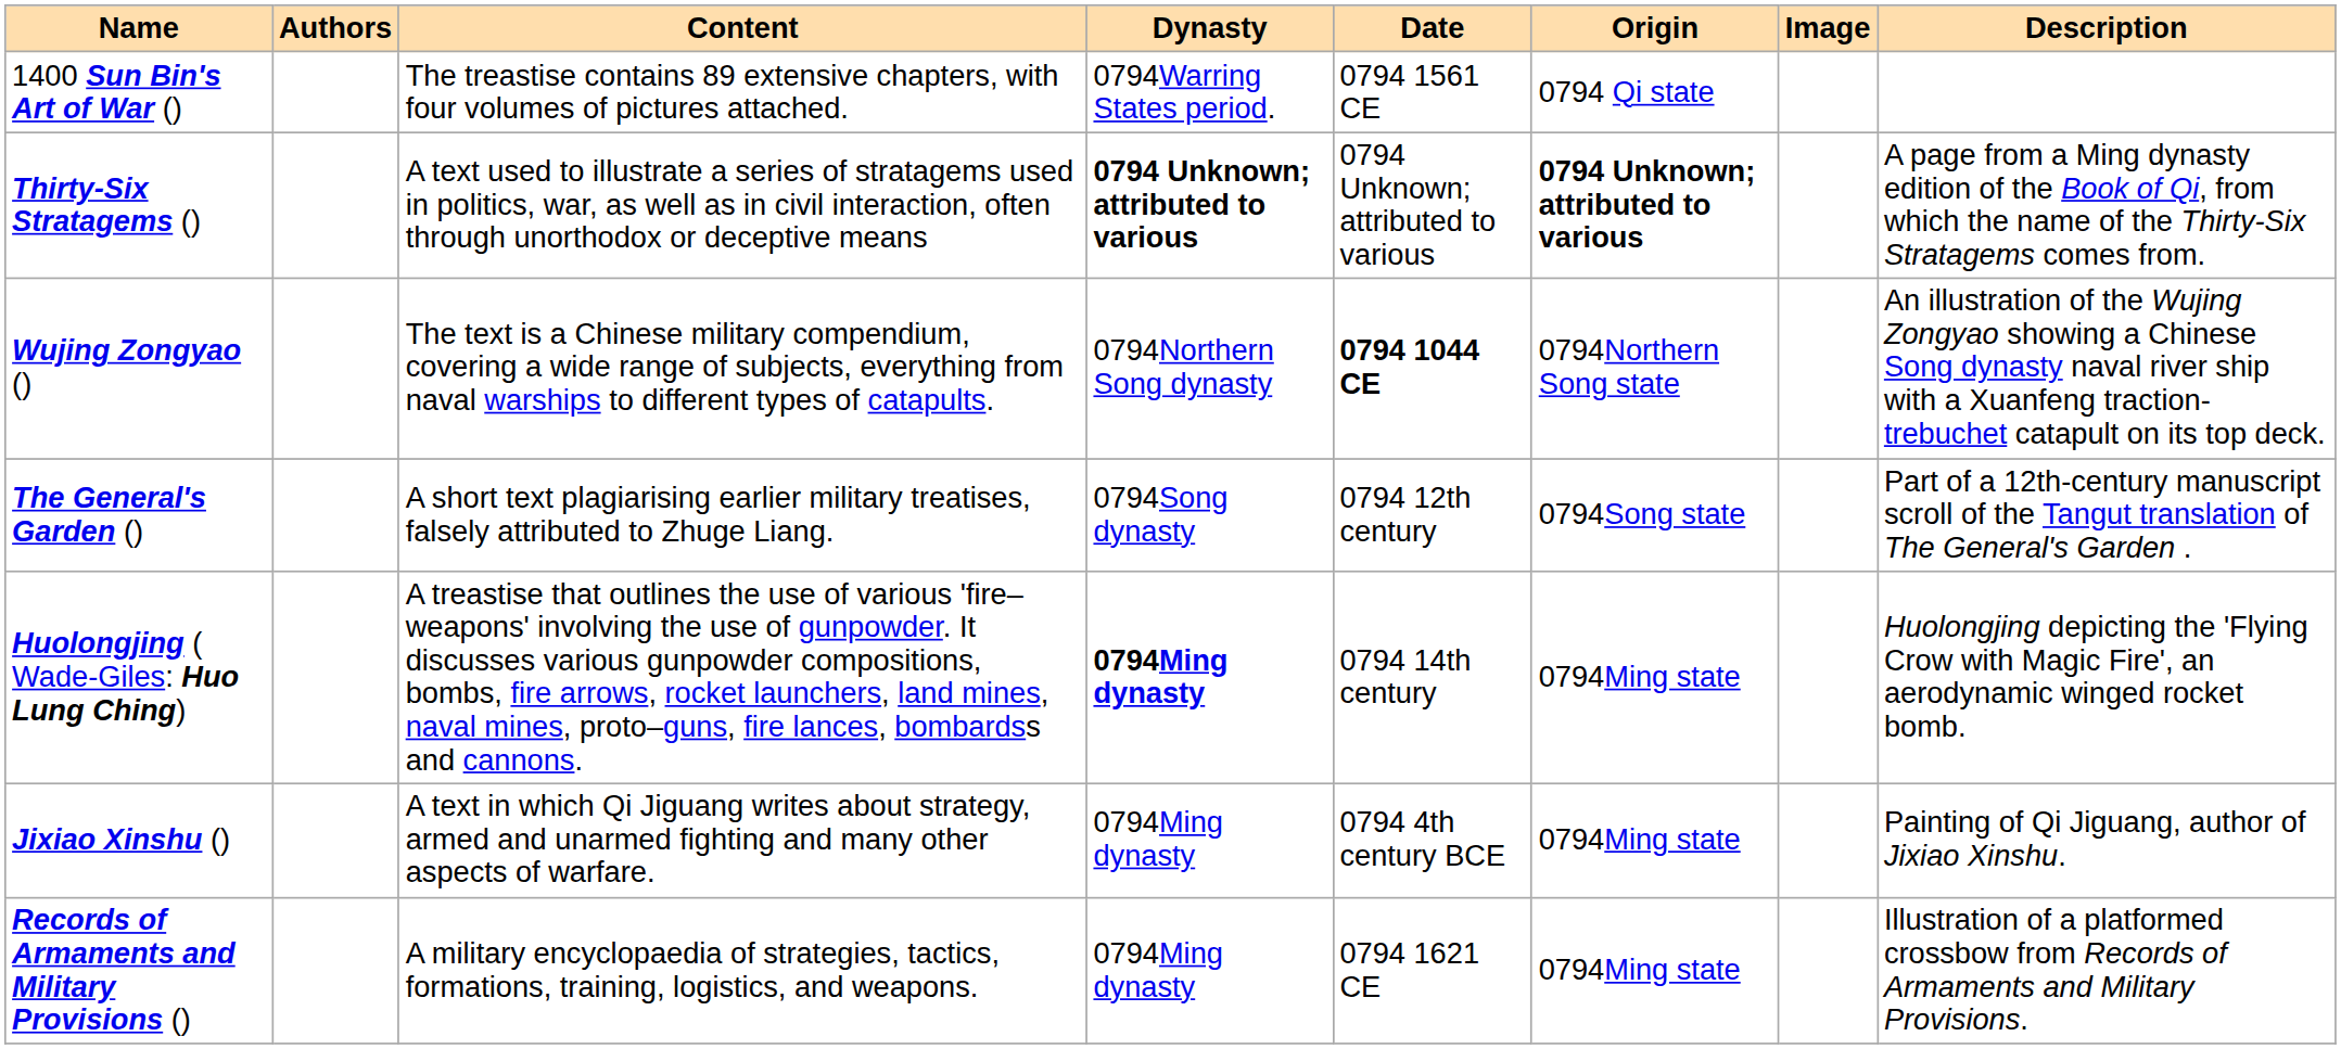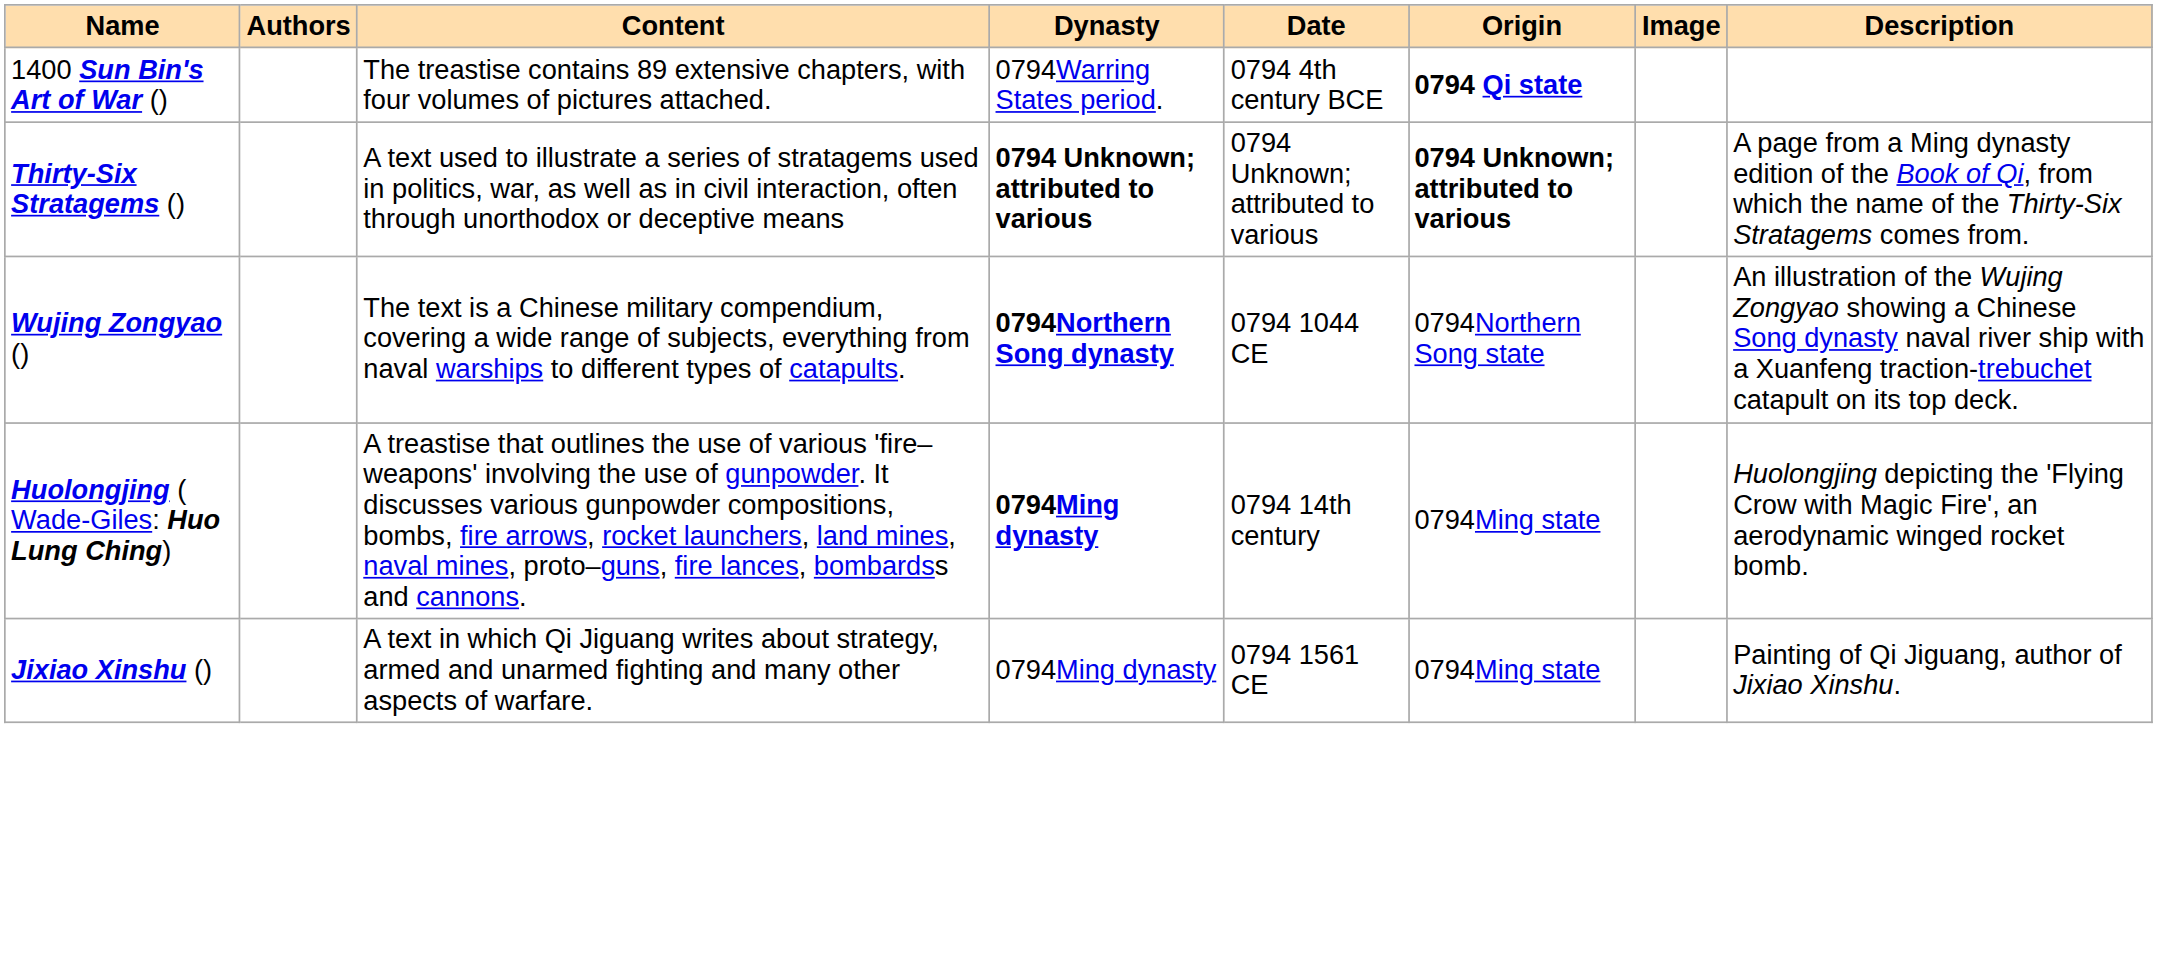1400 Sun Bin's Art of War () | Date: 0794 1561 CE -> 0794 4th century BCE
1400 Sun Bin's Art of War () | Origin: normal -> bold
Wujing Zongyao () | Dynasty: normal -> bold
Wujing Zongyao () | Date: bold -> normal
- row: The General's Garden () | A short text plagiarising earlier military treatises, falsely attributed to Zhuge Liang. | 0794Song dynasty | 0794 12th century | 0794Song state | Part of a 12th-century manuscript scroll of the Tangut translation of The General's Garden .
Jixiao Xinshu () | Date: 0794 4th century BCE -> 0794 1561 CE
- row: Records of Armaments and Military Provisions () | A military encyclopaedia of strategies, tactics, formations, training, logistics, and weapons. | 0794Ming dynasty | 0794 1621 CE | 0794Ming state | Illustration of a platformed crossbow from Records of Armaments and Military Provisions.
